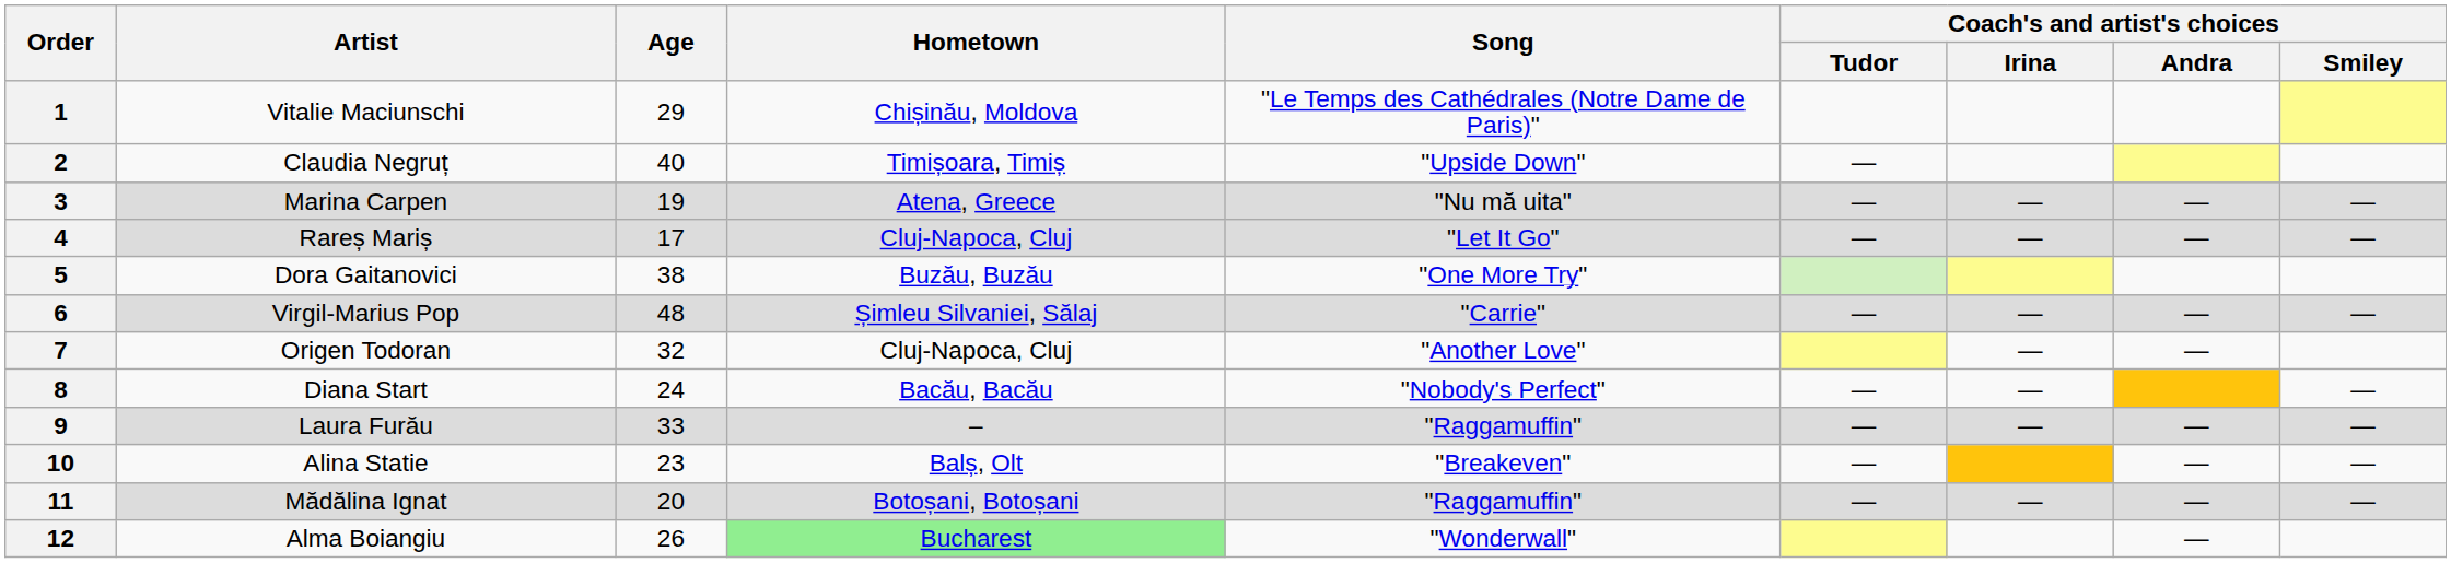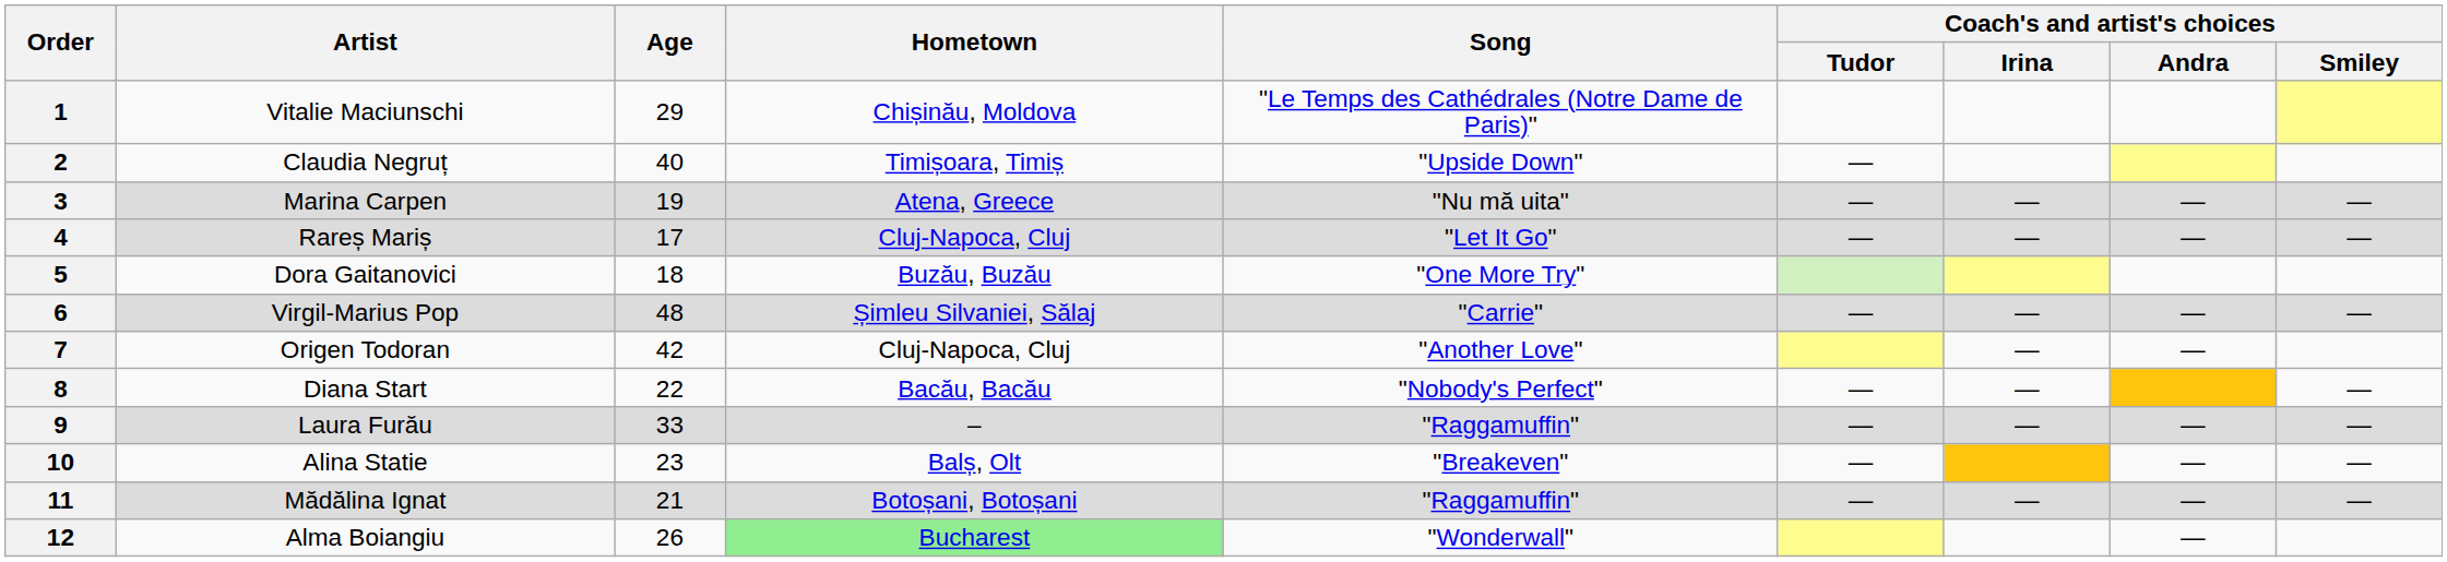5 | Age: 38 -> 18
7 | Age: 32 -> 42
8 | Age: 24 -> 22
11 | Age: 20 -> 21
